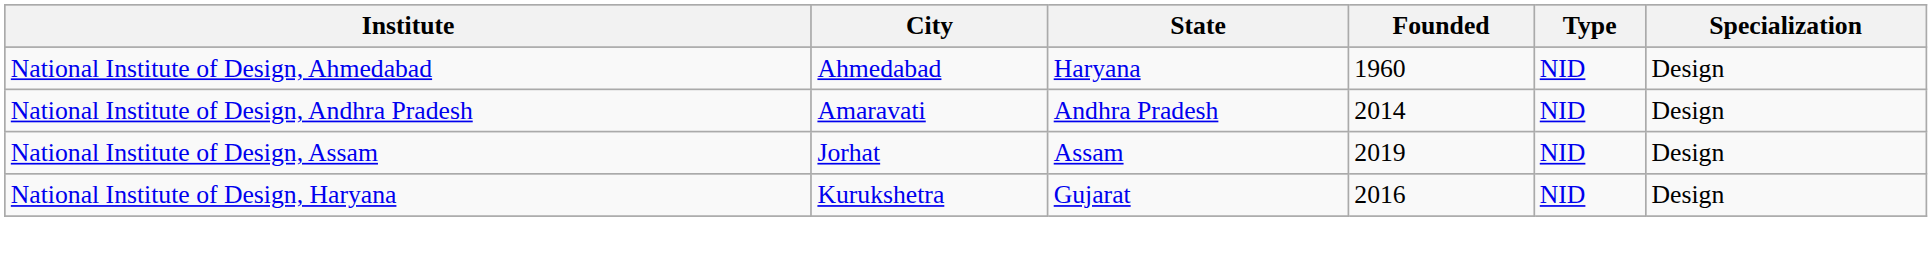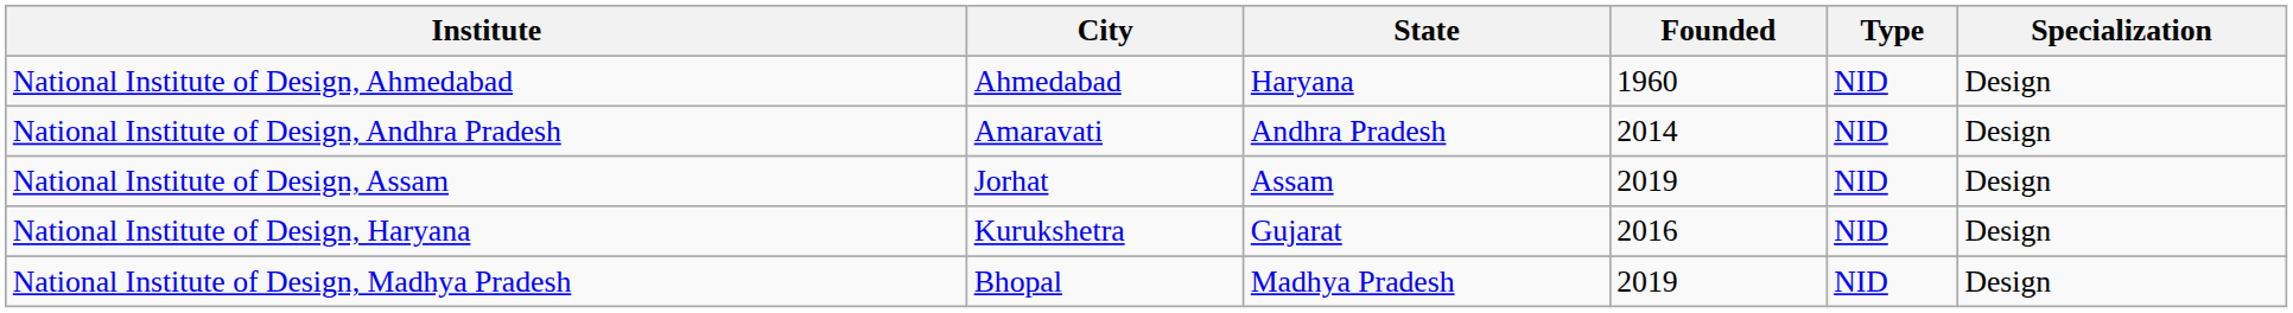+ row: National Institute of Design, Madhya Pradesh | Bhopal | Madhya Pradesh | 2019 | NID | Design
